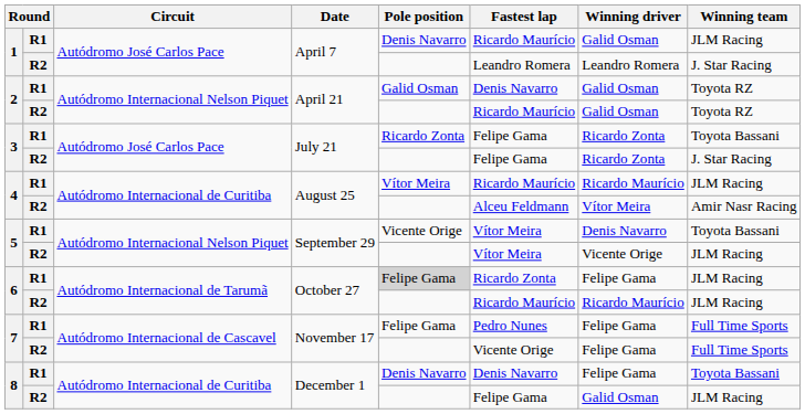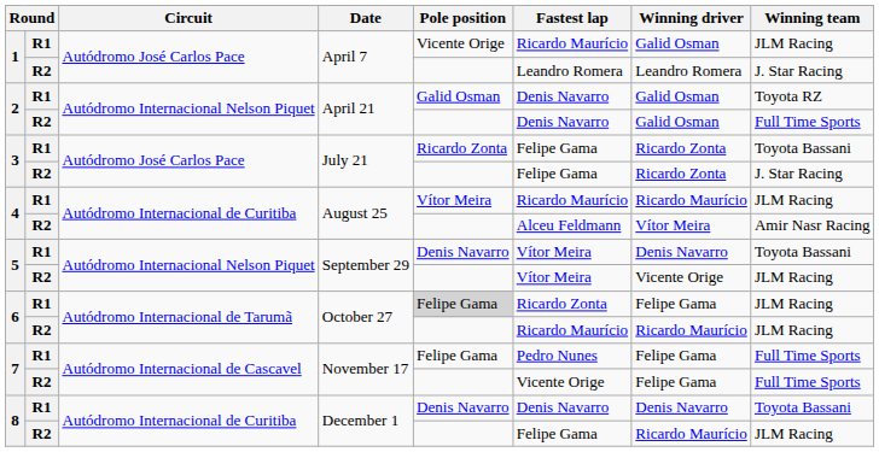1 / R1 | Pole position: Denis Navarro -> Vicente Orige
2 / R2 | Fastest lap: Ricardo Maurício -> Denis Navarro
2 / R2 | Winning team: Toyota RZ -> Full Time Sports
5 / R1 | Pole position: Vicente Orige -> Denis Navarro
8 / R1 | Winning driver: Felipe Gama -> Denis Navarro
8 / R2 | Winning driver: Galid Osman -> Ricardo Maurício
